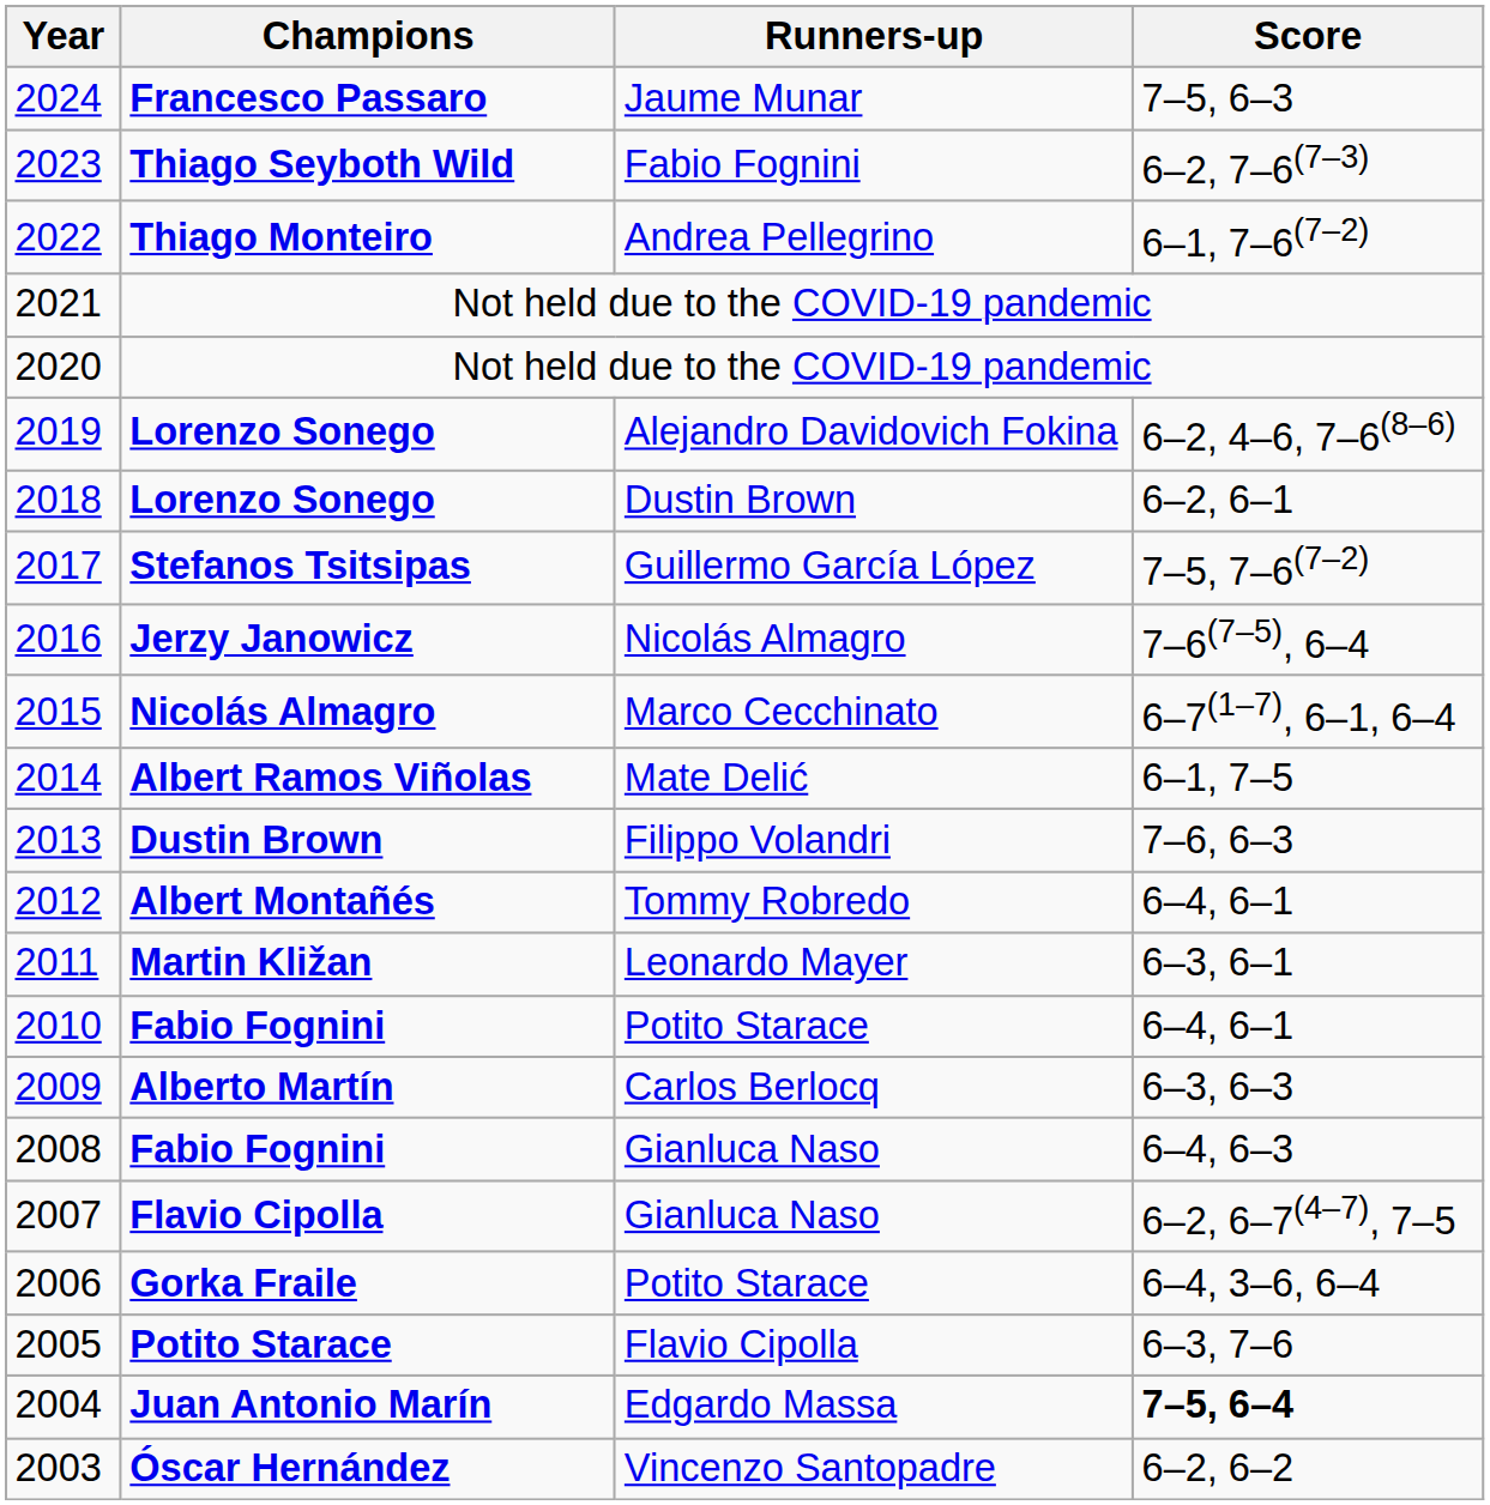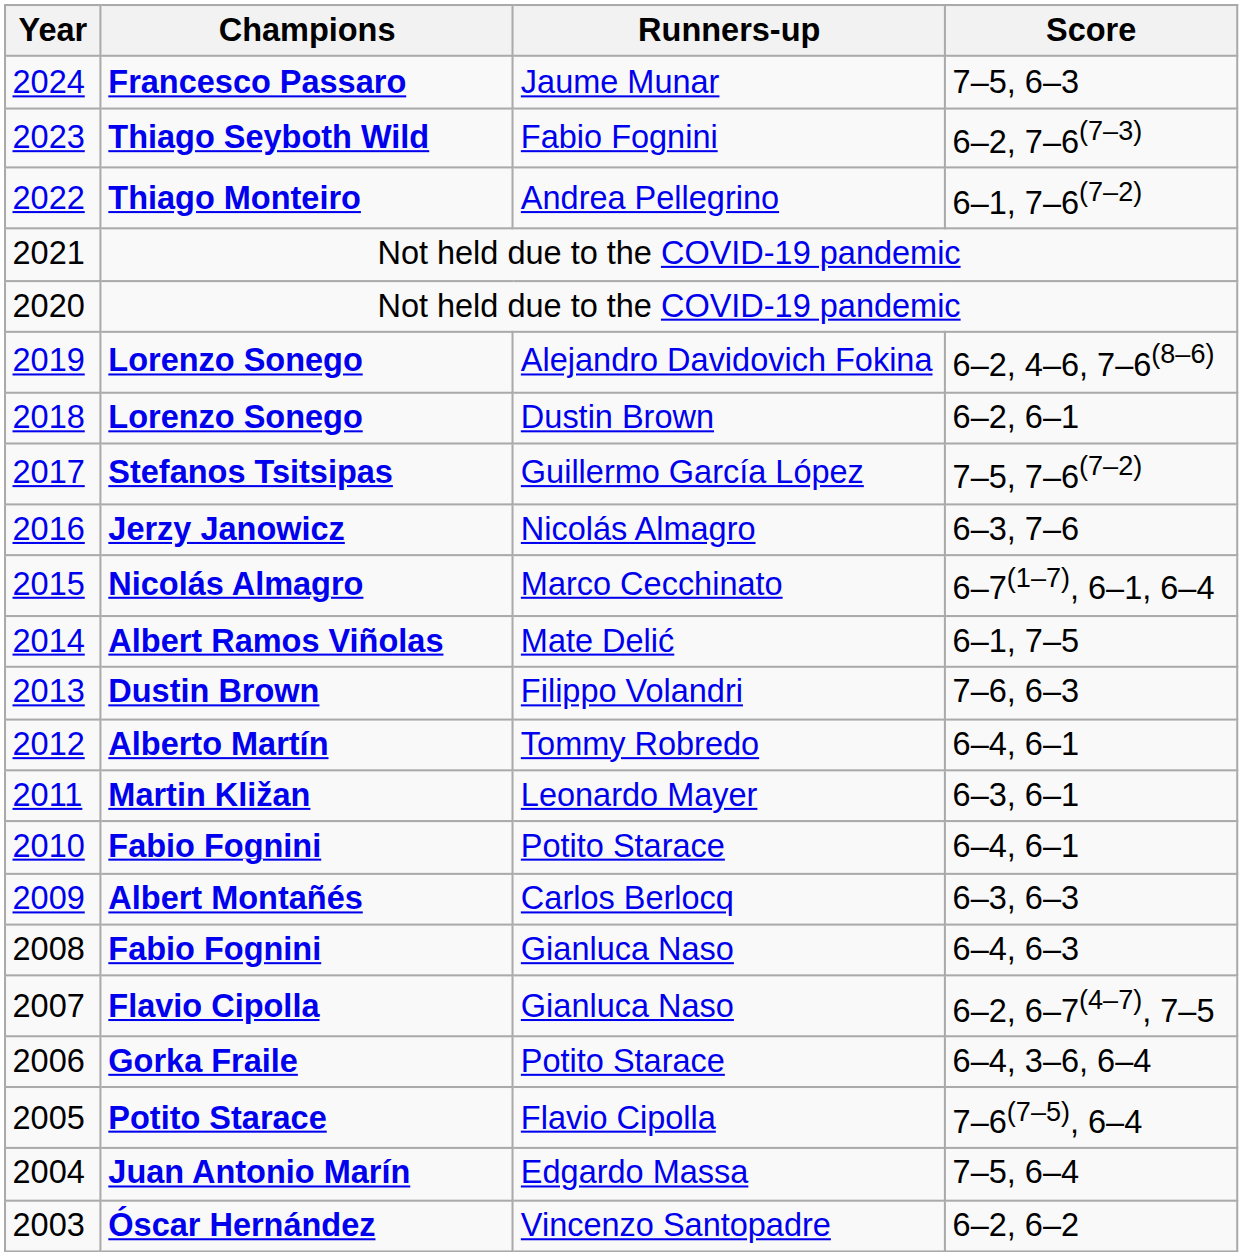2016 | Score: 7–6(7–5), 6–4 -> 6–3, 7–6
2012 | Champions: Albert Montañés -> Alberto Martín
2009 | Champions: Alberto Martín -> Albert Montañés
2005 | Score: 6–3, 7–6 -> 7–6(7–5), 6–4
2004 | Score: bold -> normal
